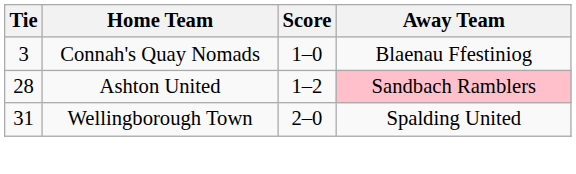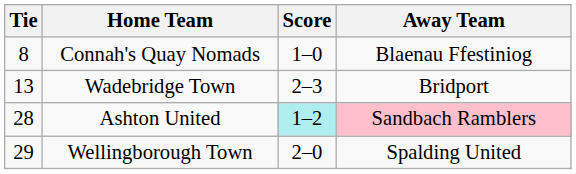Connah's Quay Nomads | Tie: 3 -> 8
+ row: 13 | Wadebridge Town | 2–3 | Bridport
Ashton United | Score: no background -> paleturquoise background
Wellingborough Town | Tie: 31 -> 29
